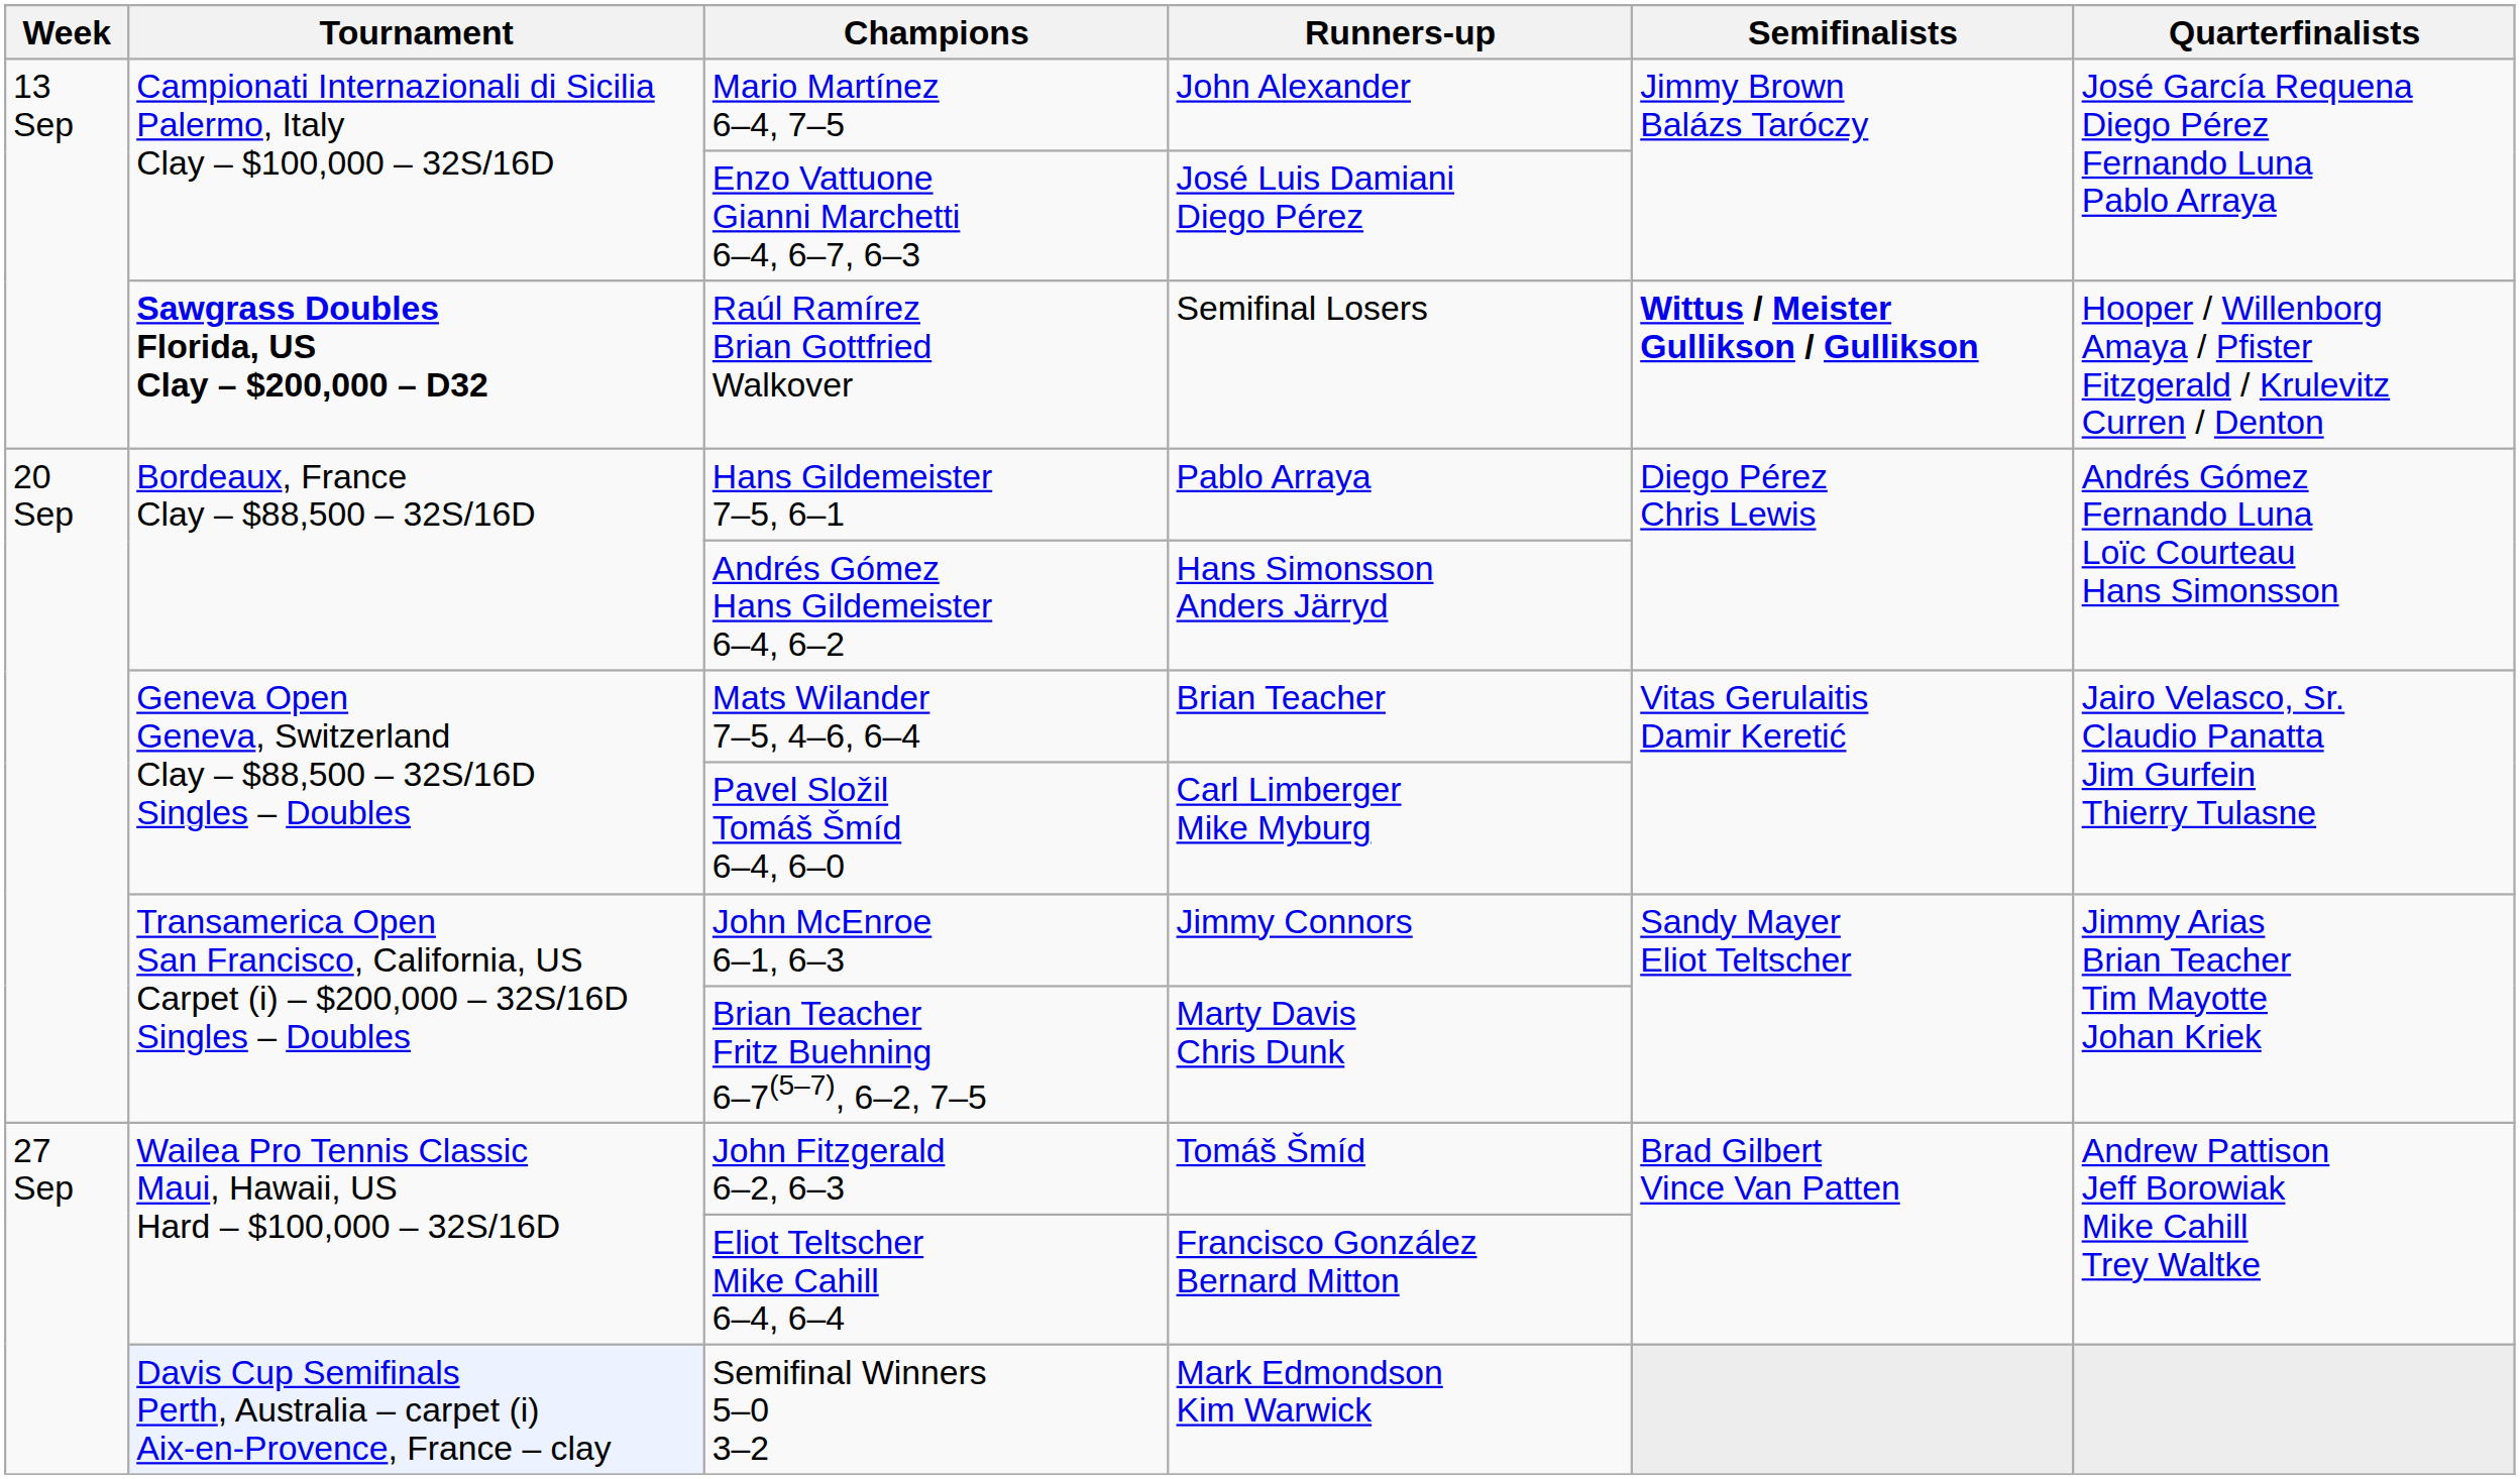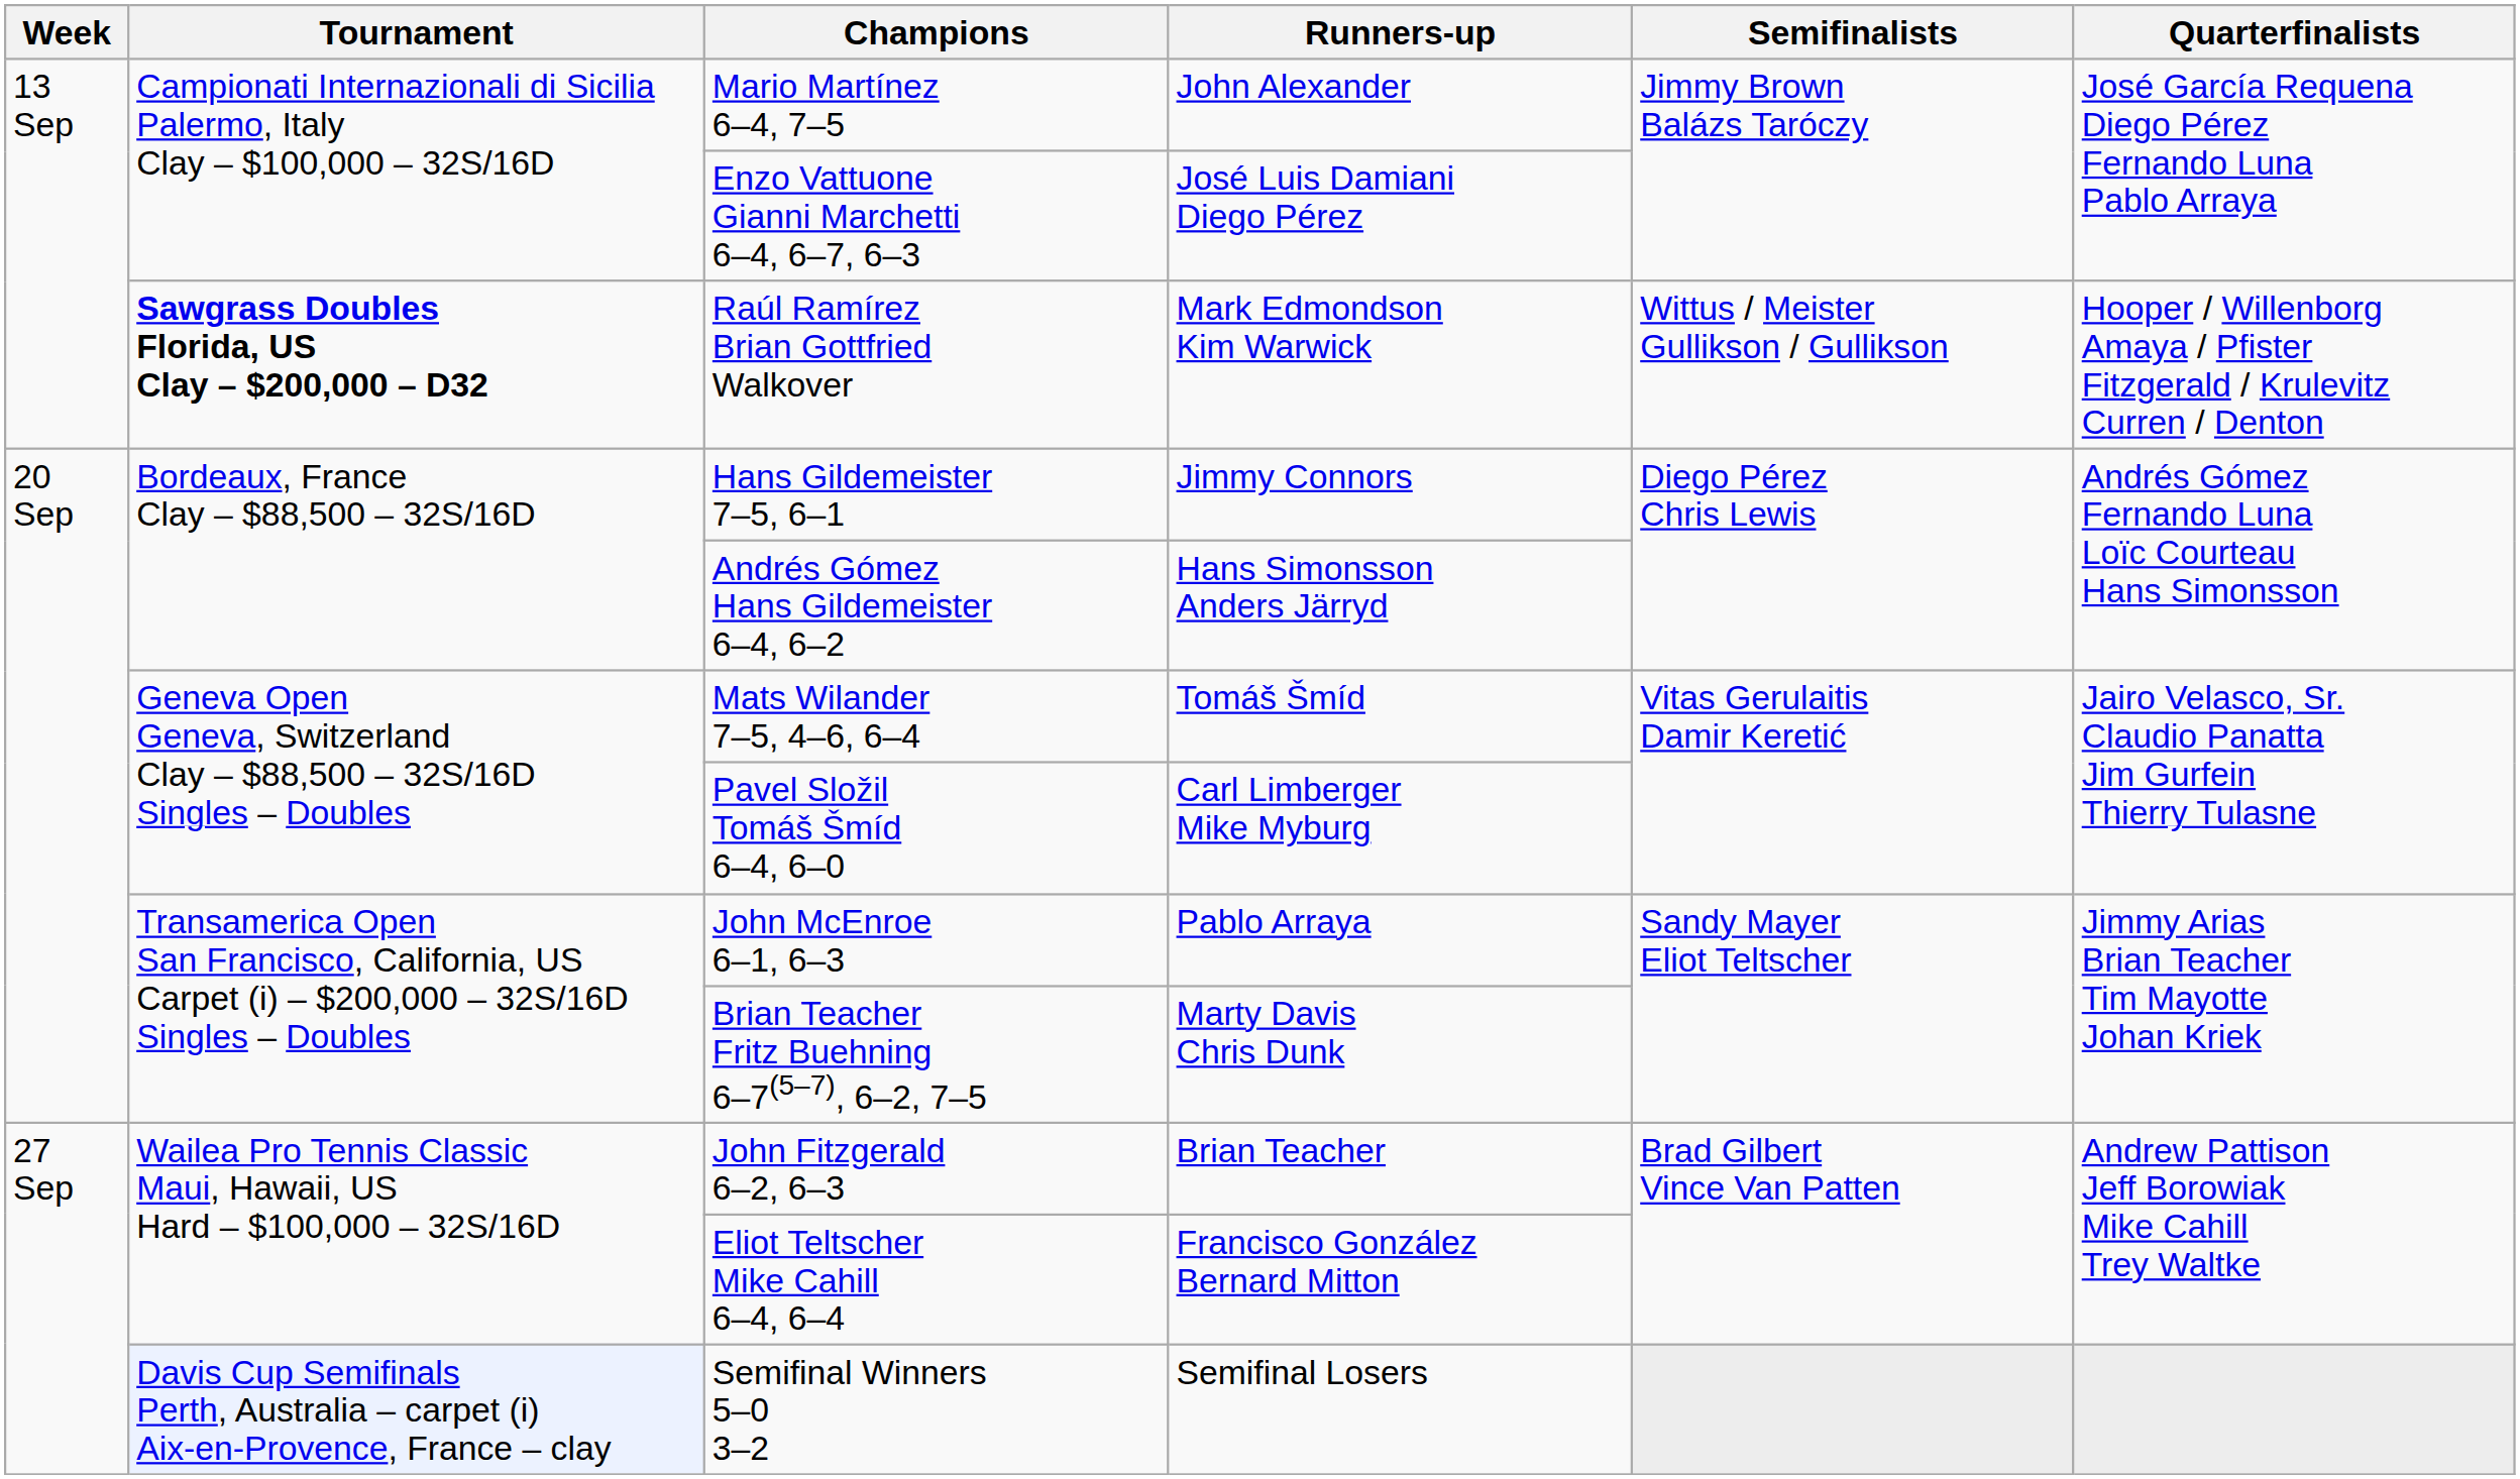Raúl Ramírez Brian Gottfried Walkover | Runners-up: Semifinal Losers -> Mark Edmondson Kim Warwick
Raúl Ramírez Brian Gottfried Walkover | Semifinalists: bold -> normal
Hans Gildemeister 7–5, 6–1 | Runners-up: Pablo Arraya -> Jimmy Connors
Mats Wilander 7–5, 4–6, 6–4 | Runners-up: Brian Teacher -> Tomáš Šmíd
John McEnroe 6–1, 6–3 | Runners-up: Jimmy Connors -> Pablo Arraya
John Fitzgerald 6–2, 6–3 | Runners-up: Tomáš Šmíd -> Brian Teacher
Semifinal Winners 5–0 3–2 | Runners-up: Mark Edmondson Kim Warwick -> Semifinal Losers
